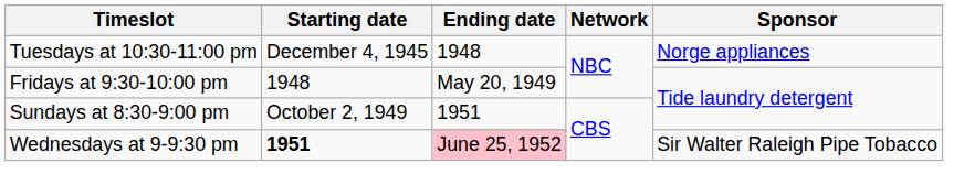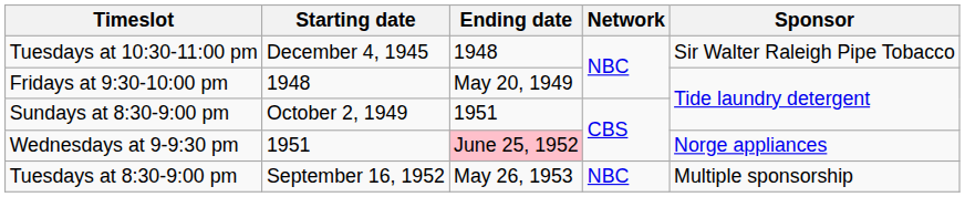Tuesdays at 10:30-11:00 pm | Sponsor: Norge appliances -> Sir Walter Raleigh Pipe Tobacco
Wednesdays at 9-9:30 pm | Starting date: bold -> normal
Wednesdays at 9-9:30 pm | Sponsor: Sir Walter Raleigh Pipe Tobacco -> Norge appliances
+ row: Tuesdays at 8:30-9:00 pm | September 16, 1952 | May 26, 1953 | NBC | Multiple sponsorship
